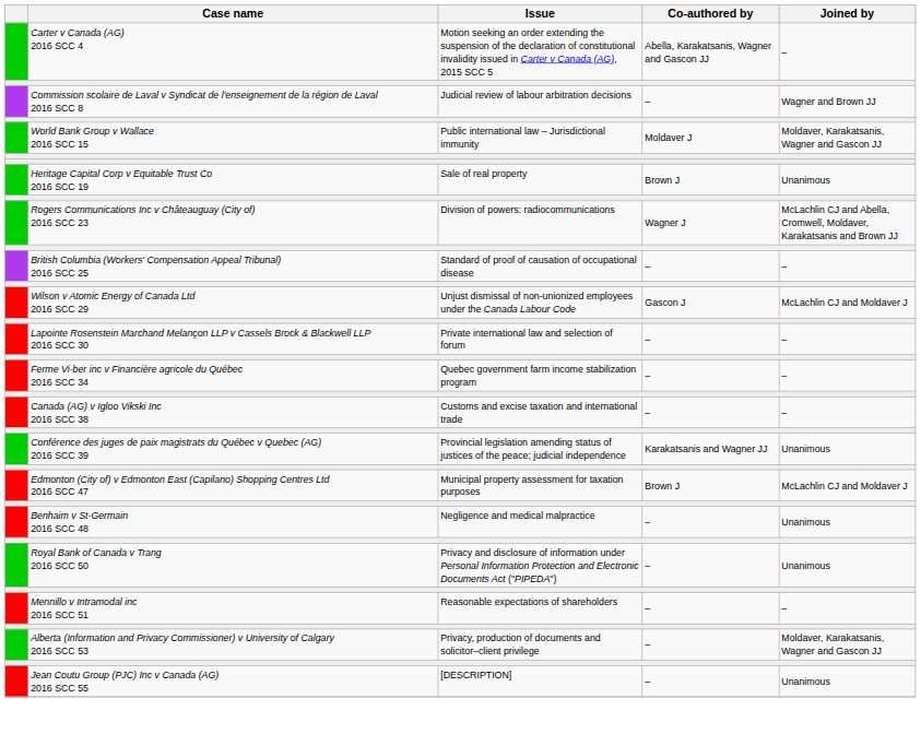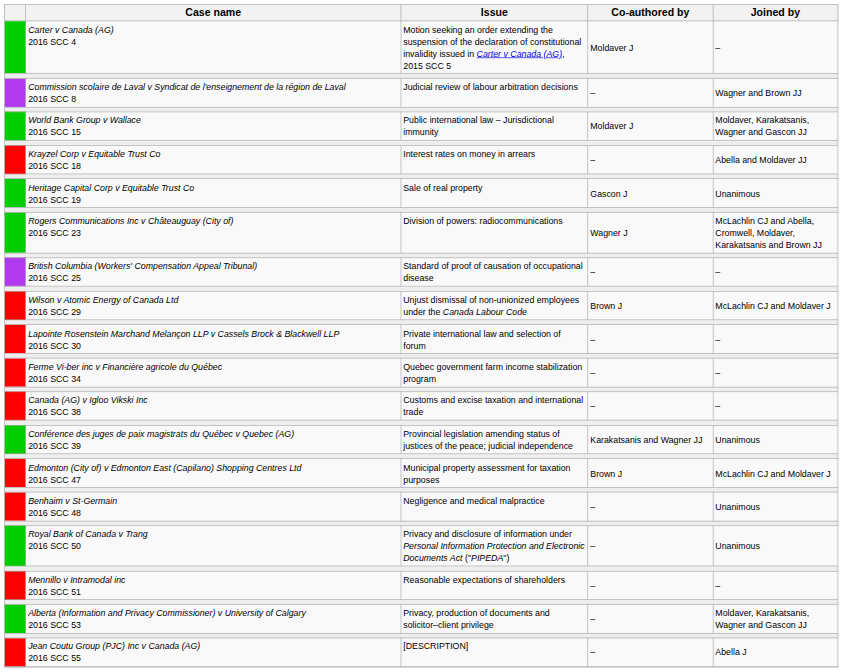Carter v Canada (AG) 2016 SCC 4 | Co-authored by: Abella, Karakatsanis, Wagner and Gascon JJ -> Moldaver J
+ row: Krayzel Corp v Equitable Trust Co 2016 SCC 18 | Interest rates on money in arrears | – | Abella and Moldaver JJ
Heritage Capital Corp v Equitable Trust Co 2016 SCC 19 | Co-authored by: Brown J -> Gascon J
Wilson v Atomic Energy of Canada Ltd 2016 SCC 29 | Co-authored by: Gascon J -> Brown J
Jean Coutu Group (PJC) Inc v Canada (AG) 2016 SCC 55 | Joined by: Unanimous -> Abella J
